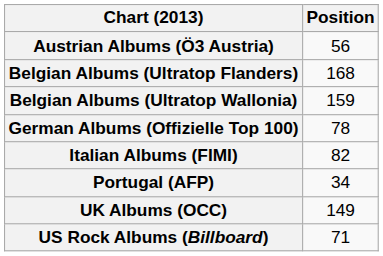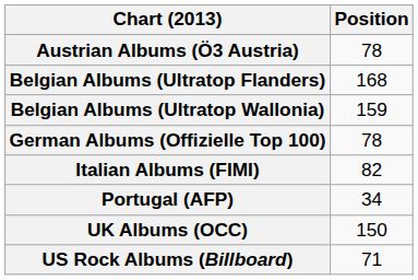Austrian Albums (Ö3 Austria) | Position: 56 -> 78
UK Albums (OCC) | Position: 149 -> 150
